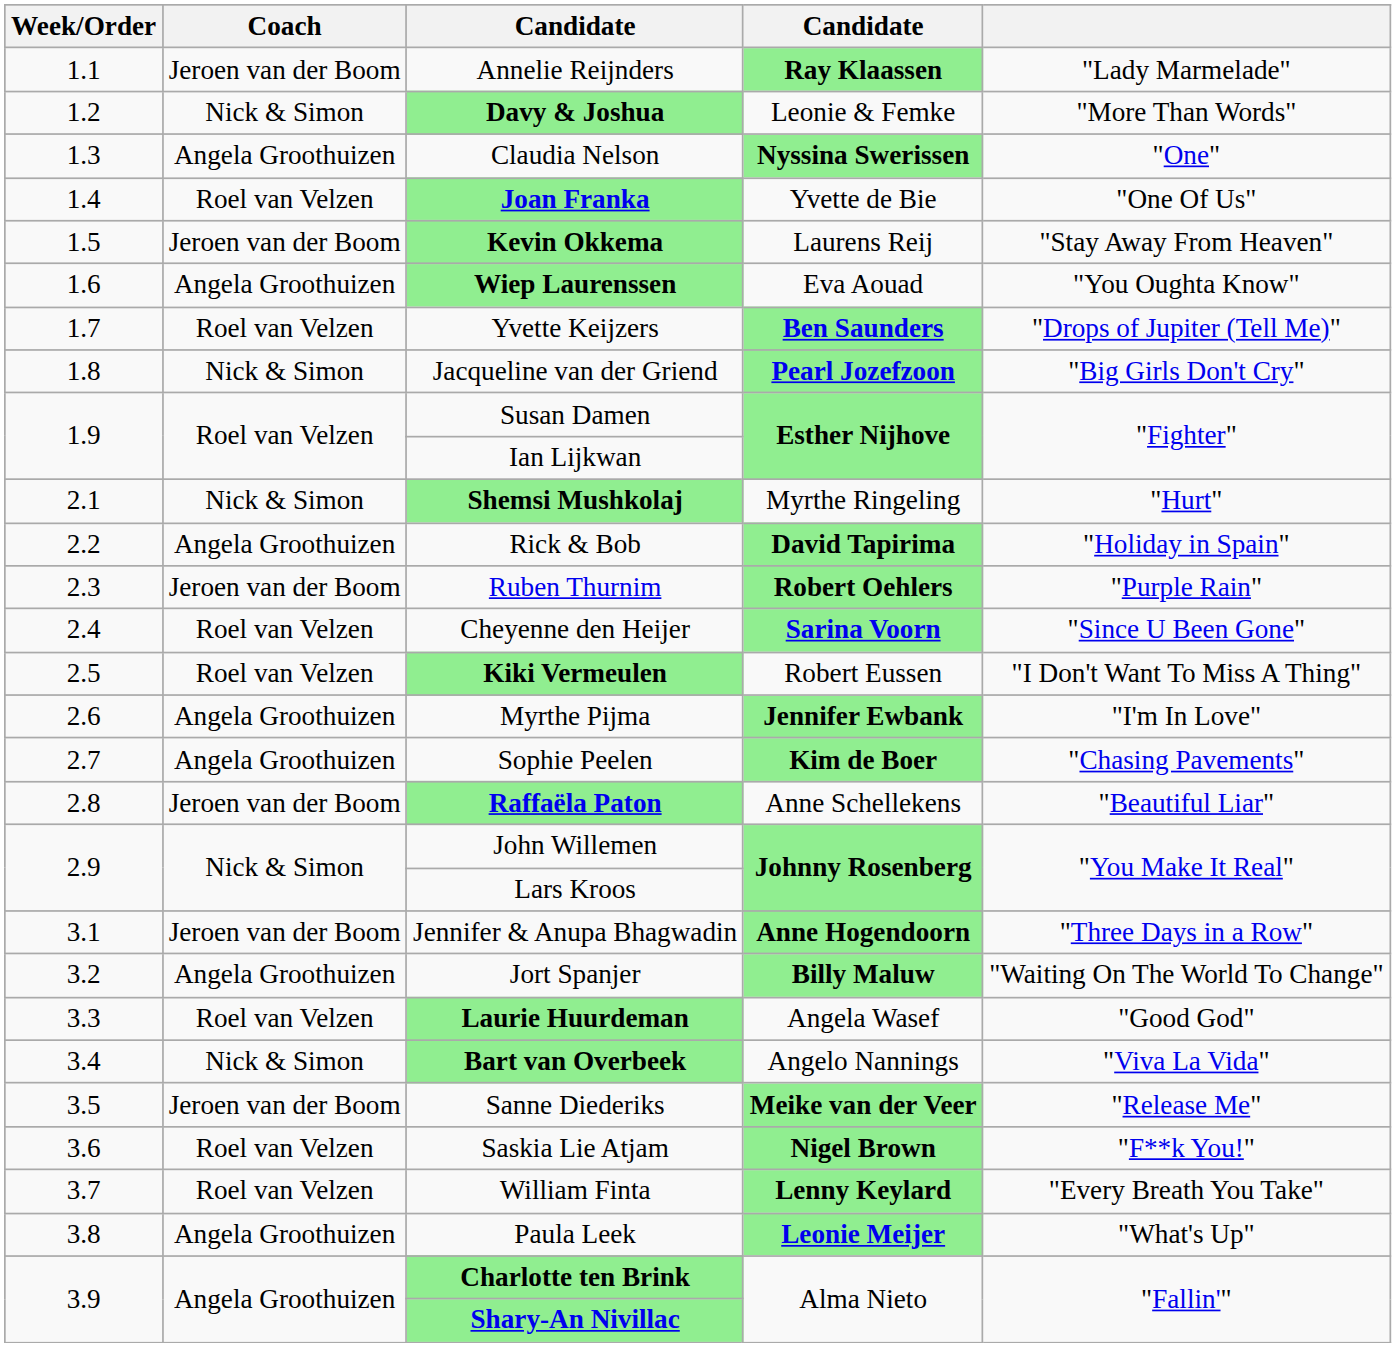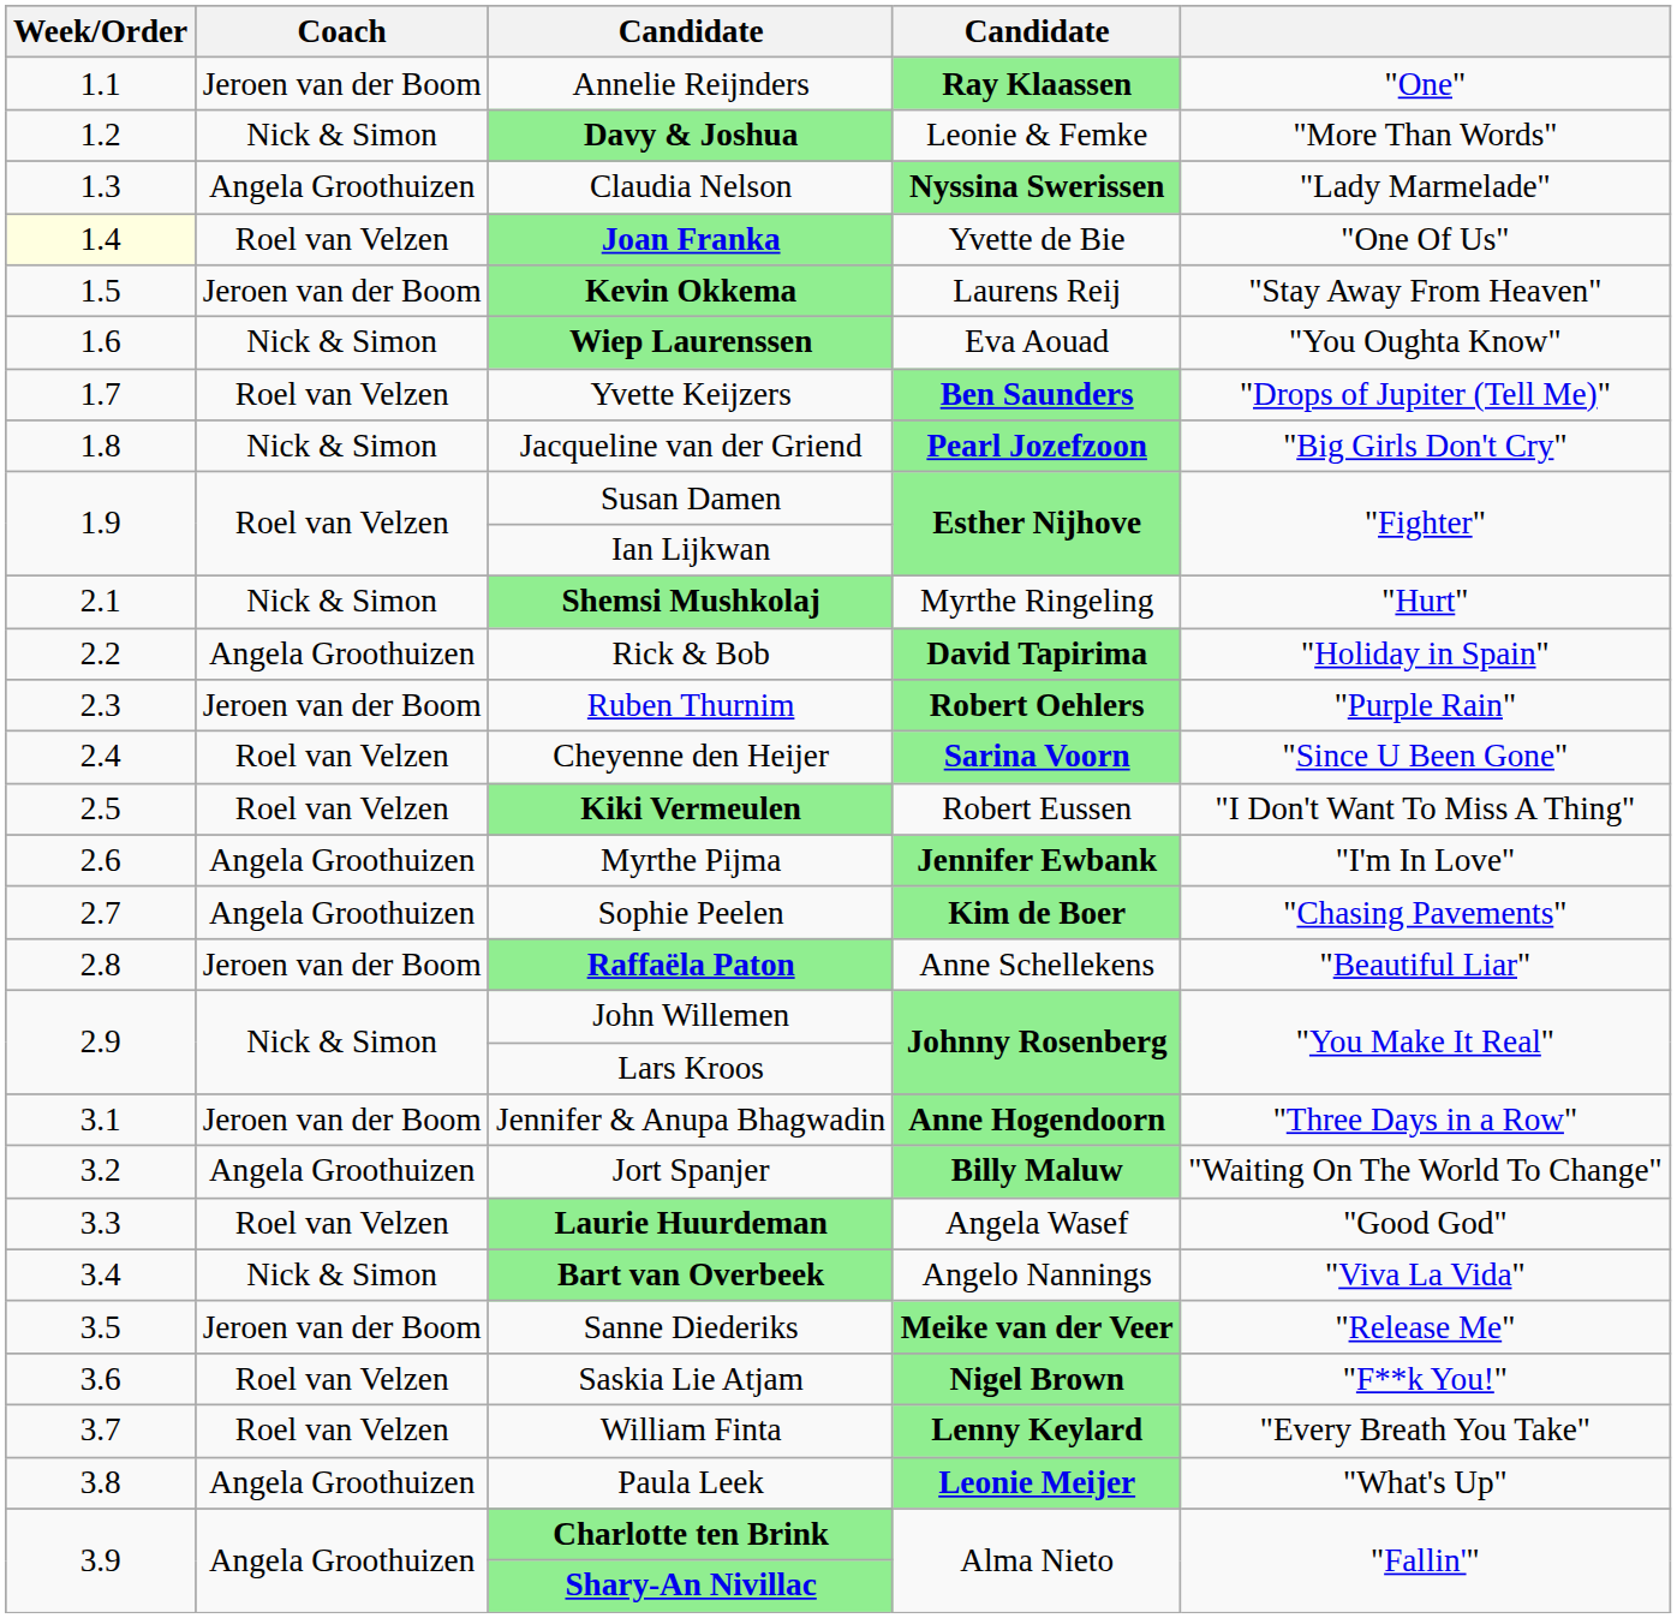Annelie Reijnders | column 5: "Lady Marmelade" -> "One"
Claudia Nelson | column 5: "One" -> "Lady Marmelade"
Joan Franka | Week/Order: no background -> lightyellow background
Wiep Laurenssen | Coach: Angela Groothuizen -> Nick & Simon
